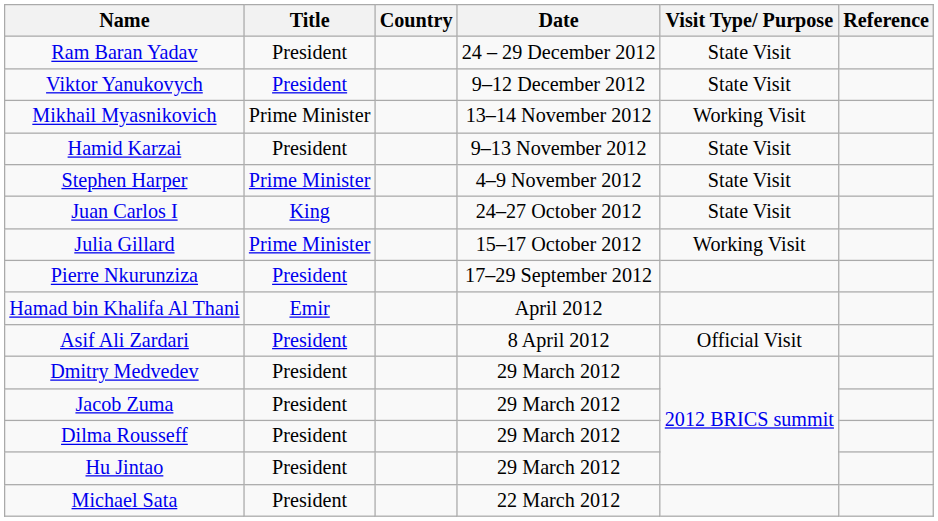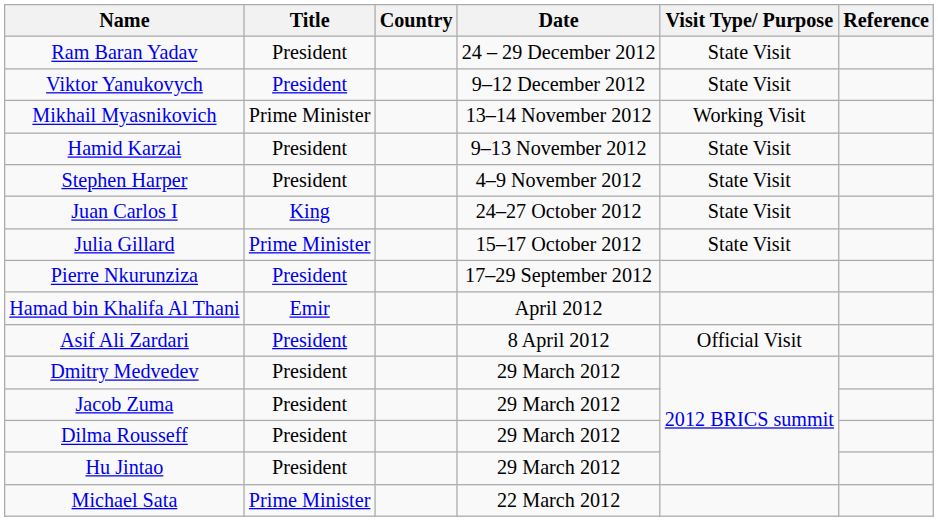Stephen Harper | Title: Prime Minister -> President
Julia Gillard | Visit Type/ Purpose: Working Visit -> State Visit
Michael Sata | Title: President -> Prime Minister
